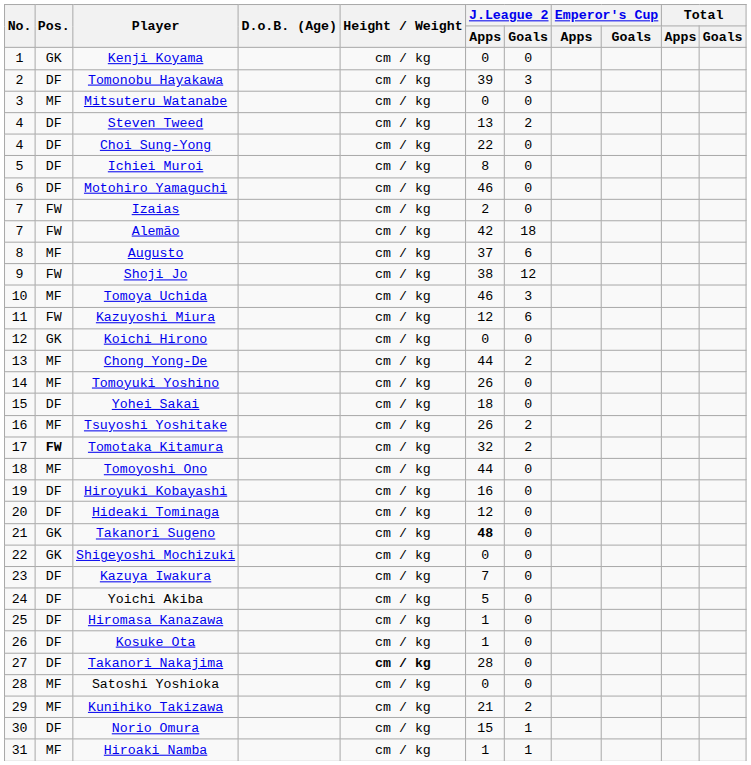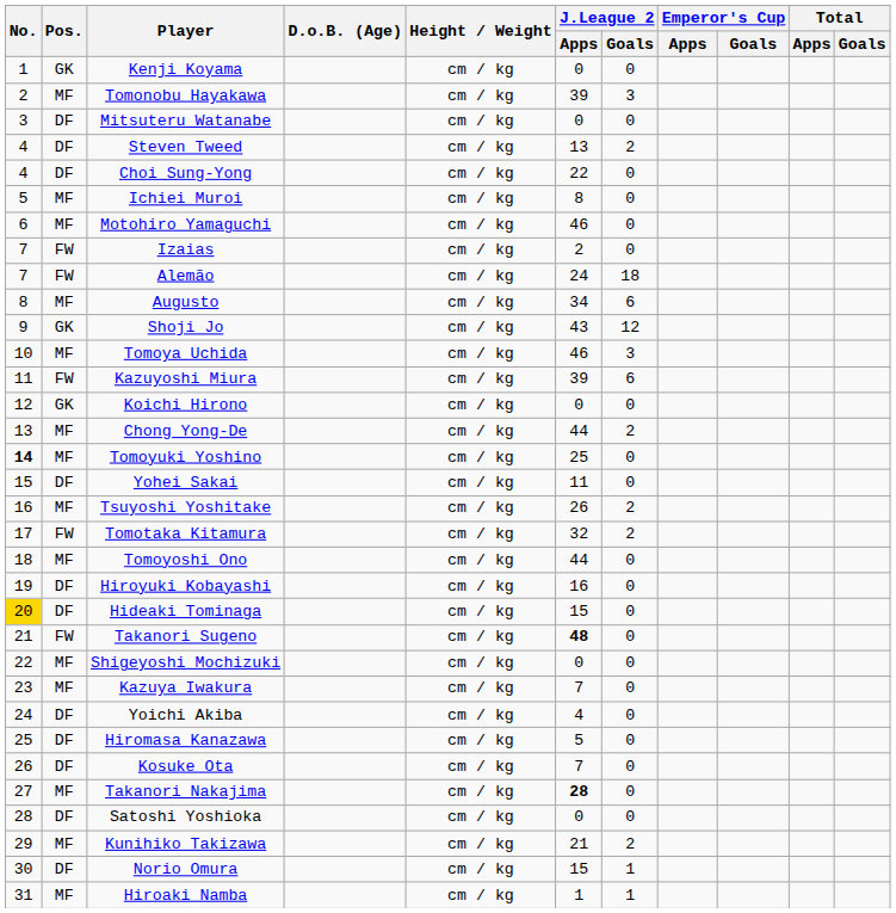Tomonobu Hayakawa | Pos.: DF -> MF
Mitsuteru Watanabe | Pos.: MF -> DF
Ichiei Muroi | Pos.: DF -> MF
Motohiro Yamaguchi | Pos.: DF -> MF
Alemão | J.League 2 / Apps: 42 -> 24
Augusto | J.League 2 / Apps: 37 -> 34
Shoji Jo | Pos.: FW -> GK
Shoji Jo | J.League 2 / Apps: 38 -> 43
Kazuyoshi Miura | J.League 2 / Apps: 12 -> 39
Tomoyuki Yoshino | No.: normal -> bold
Tomoyuki Yoshino | J.League 2 / Apps: 26 -> 25
Yohei Sakai | J.League 2 / Apps: 18 -> 11
Tomotaka Kitamura | Pos.: bold -> normal
Hideaki Tominaga | No.: no background -> gold background
Hideaki Tominaga | J.League 2 / Apps: 12 -> 15
Takanori Sugeno | Pos.: GK -> FW
Shigeyoshi Mochizuki | Pos.: GK -> MF
Kazuya Iwakura | Pos.: DF -> MF
Yoichi Akiba | J.League 2 / Apps: 5 -> 4
Hiromasa Kanazawa | J.League 2 / Apps: 1 -> 5
Kosuke Ota | J.League 2 / Apps: 1 -> 7
Takanori Nakajima | Pos.: DF -> MF
Takanori Nakajima | Height / Weight: bold -> normal
Takanori Nakajima | J.League 2 / Apps: normal -> bold
Satoshi Yoshioka | Pos.: MF -> DF
